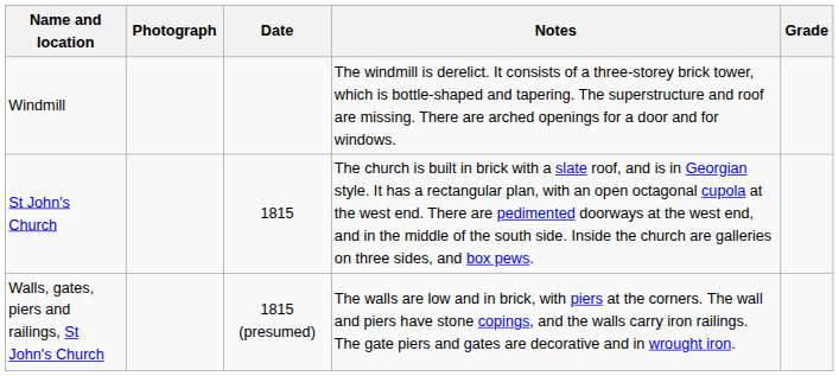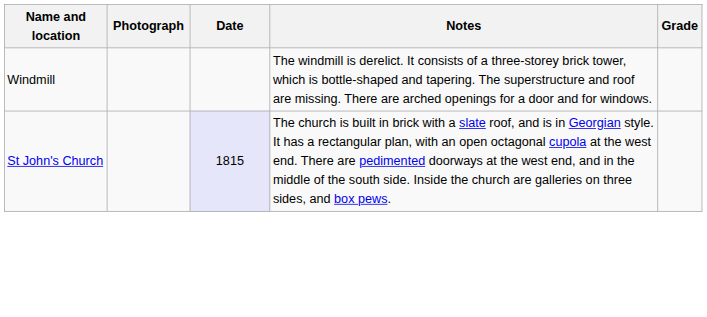St John's Church | Date: no background -> lavender background
- row: Walls, gates, piers and railings, St John's Church | 1815 (presumed) | The walls are low and in brick, with piers at the corners. The wall and piers have stone copings, and the walls carry iron railings. The gate piers and gates are decorative and in wrought iron.
